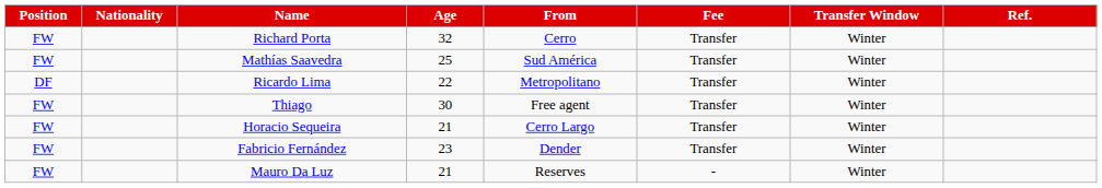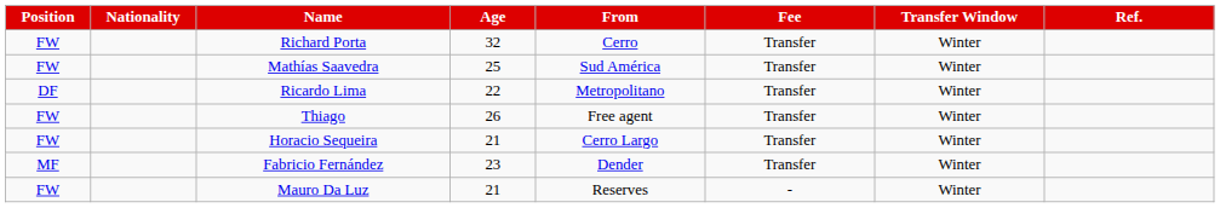Thiago | Age: 30 -> 26
Fabricio Fernández | Position: FW -> MF
